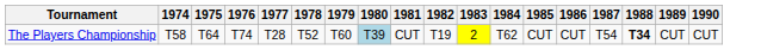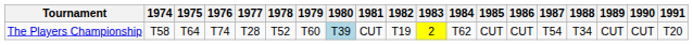+ column: 1991 | T20
The Players Championship | 1988: bold -> normal
